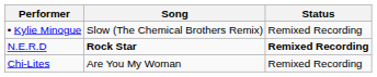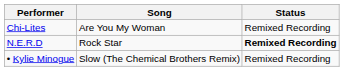rows swapped: Chi-Lites <-> • Kylie Minogue
N.E.R.D | Song: bold -> normal
